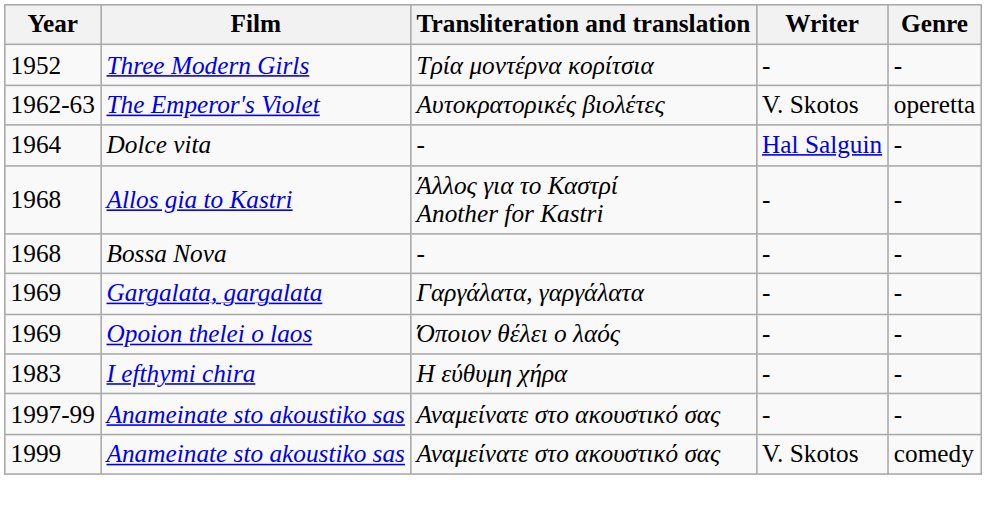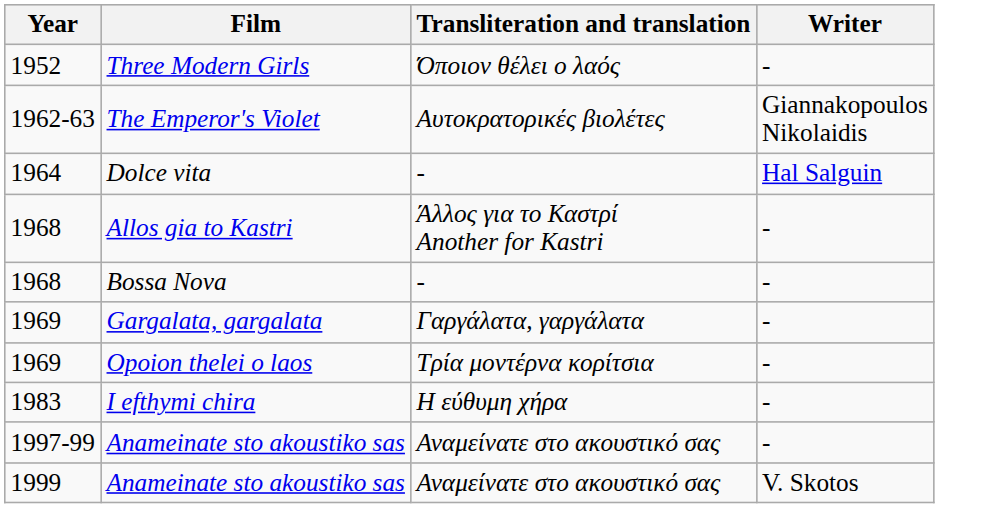- column: Genre | - | operetta | - | - | - | - | - | - | - | comedy
Three Modern Girls | Transliteration and translation: Τρία μοντέρνα κορίτσια -> Όποιον θέλει ο λαός
The Emperor's Violet | Writer: V. Skotos -> Giannakopoulos Nikolaidis
Opoion thelei o laos | Transliteration and translation: Όποιον θέλει ο λαός -> Τρία μοντέρνα κορίτσια
